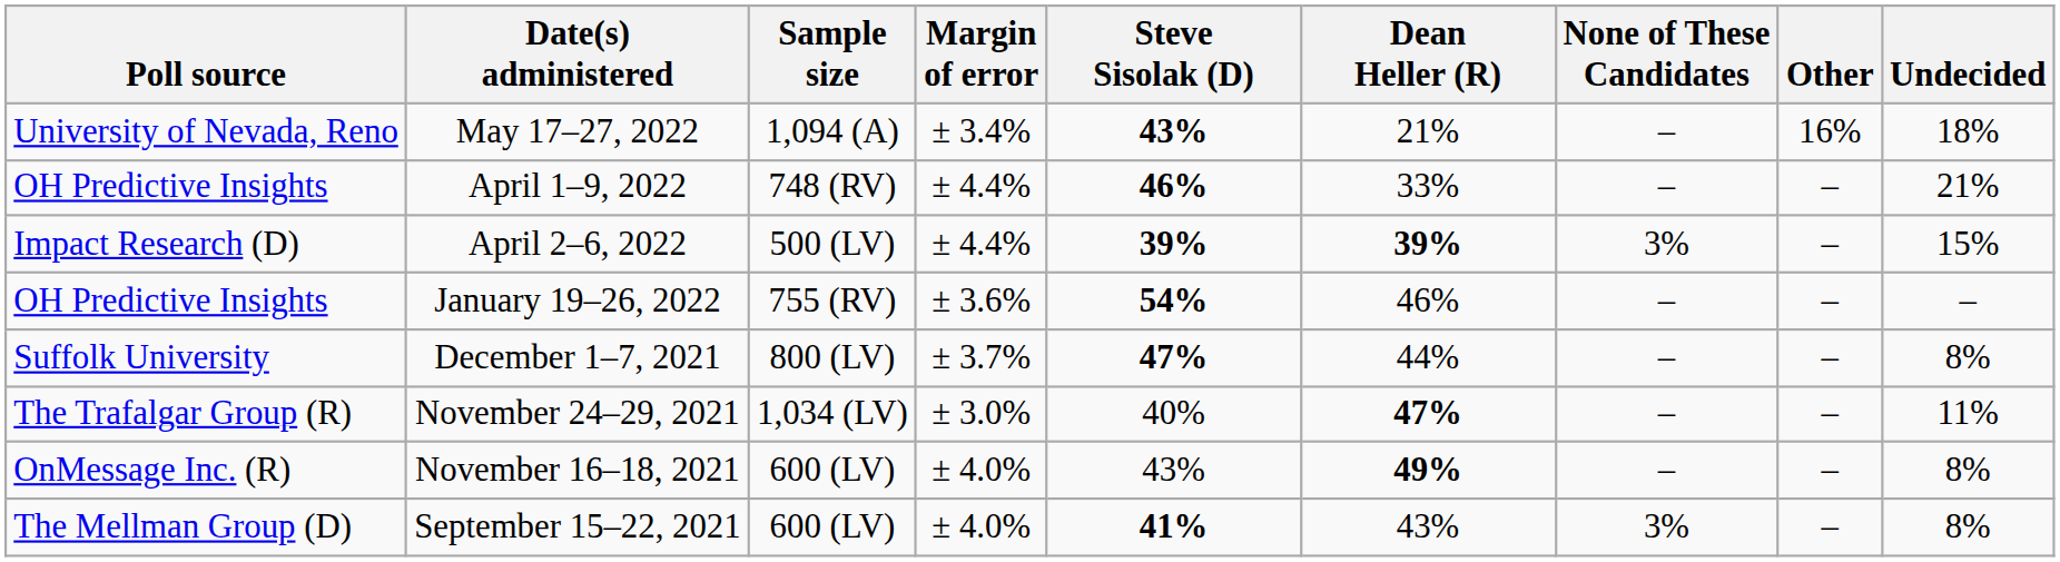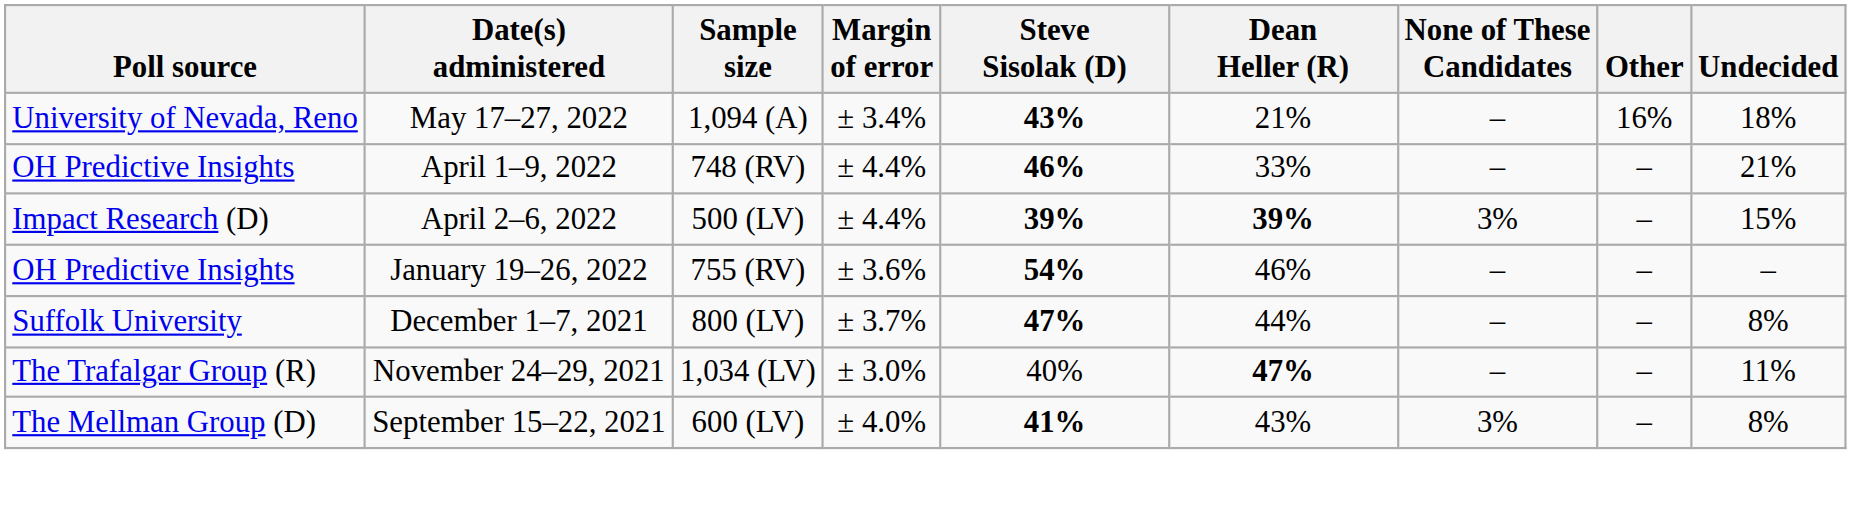- row: OnMessage Inc. (R) | November 16–18, 2021 | 600 (LV) | ± 4.0% | 43% | 49% | – | – | 8%
